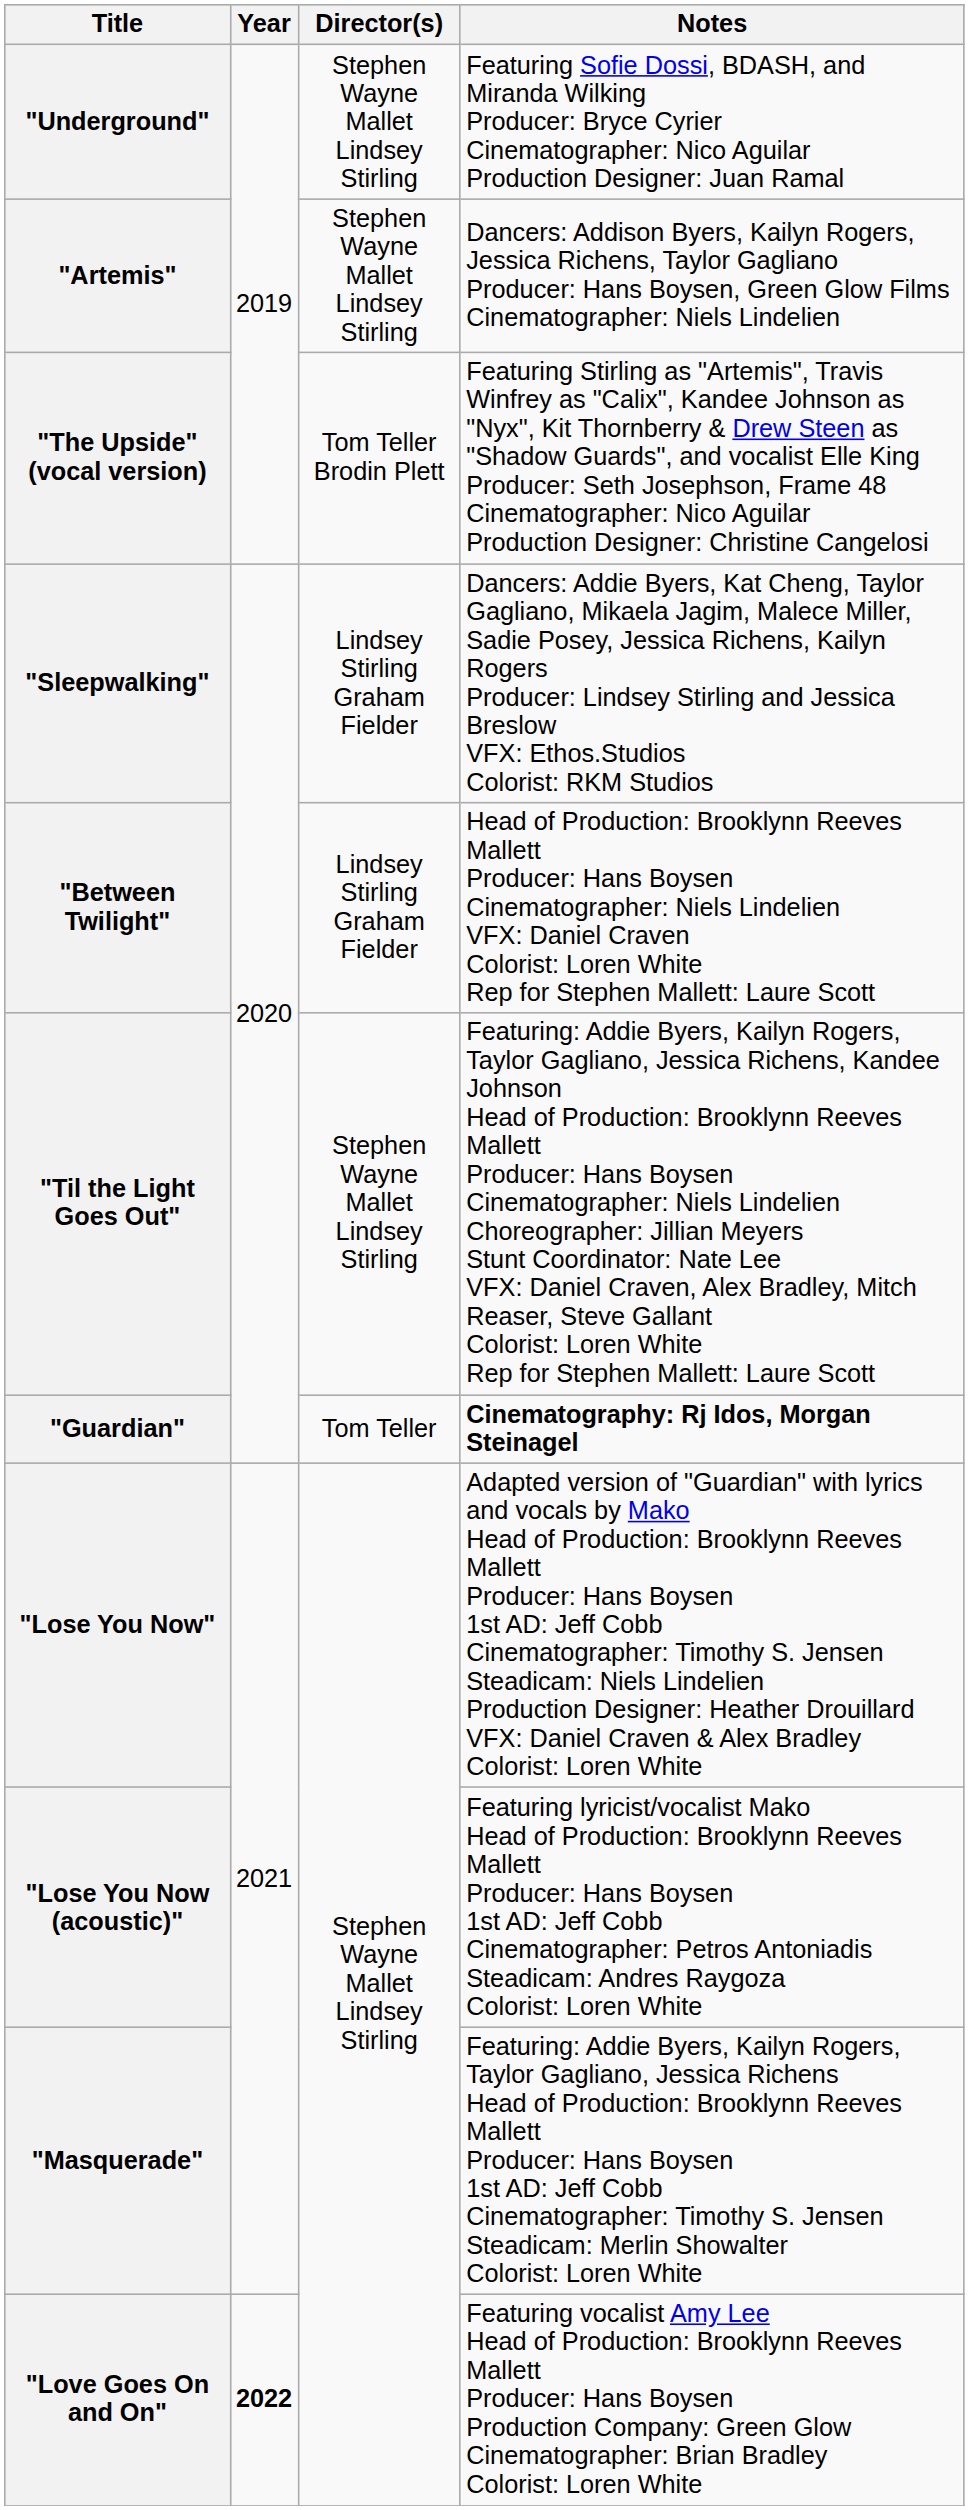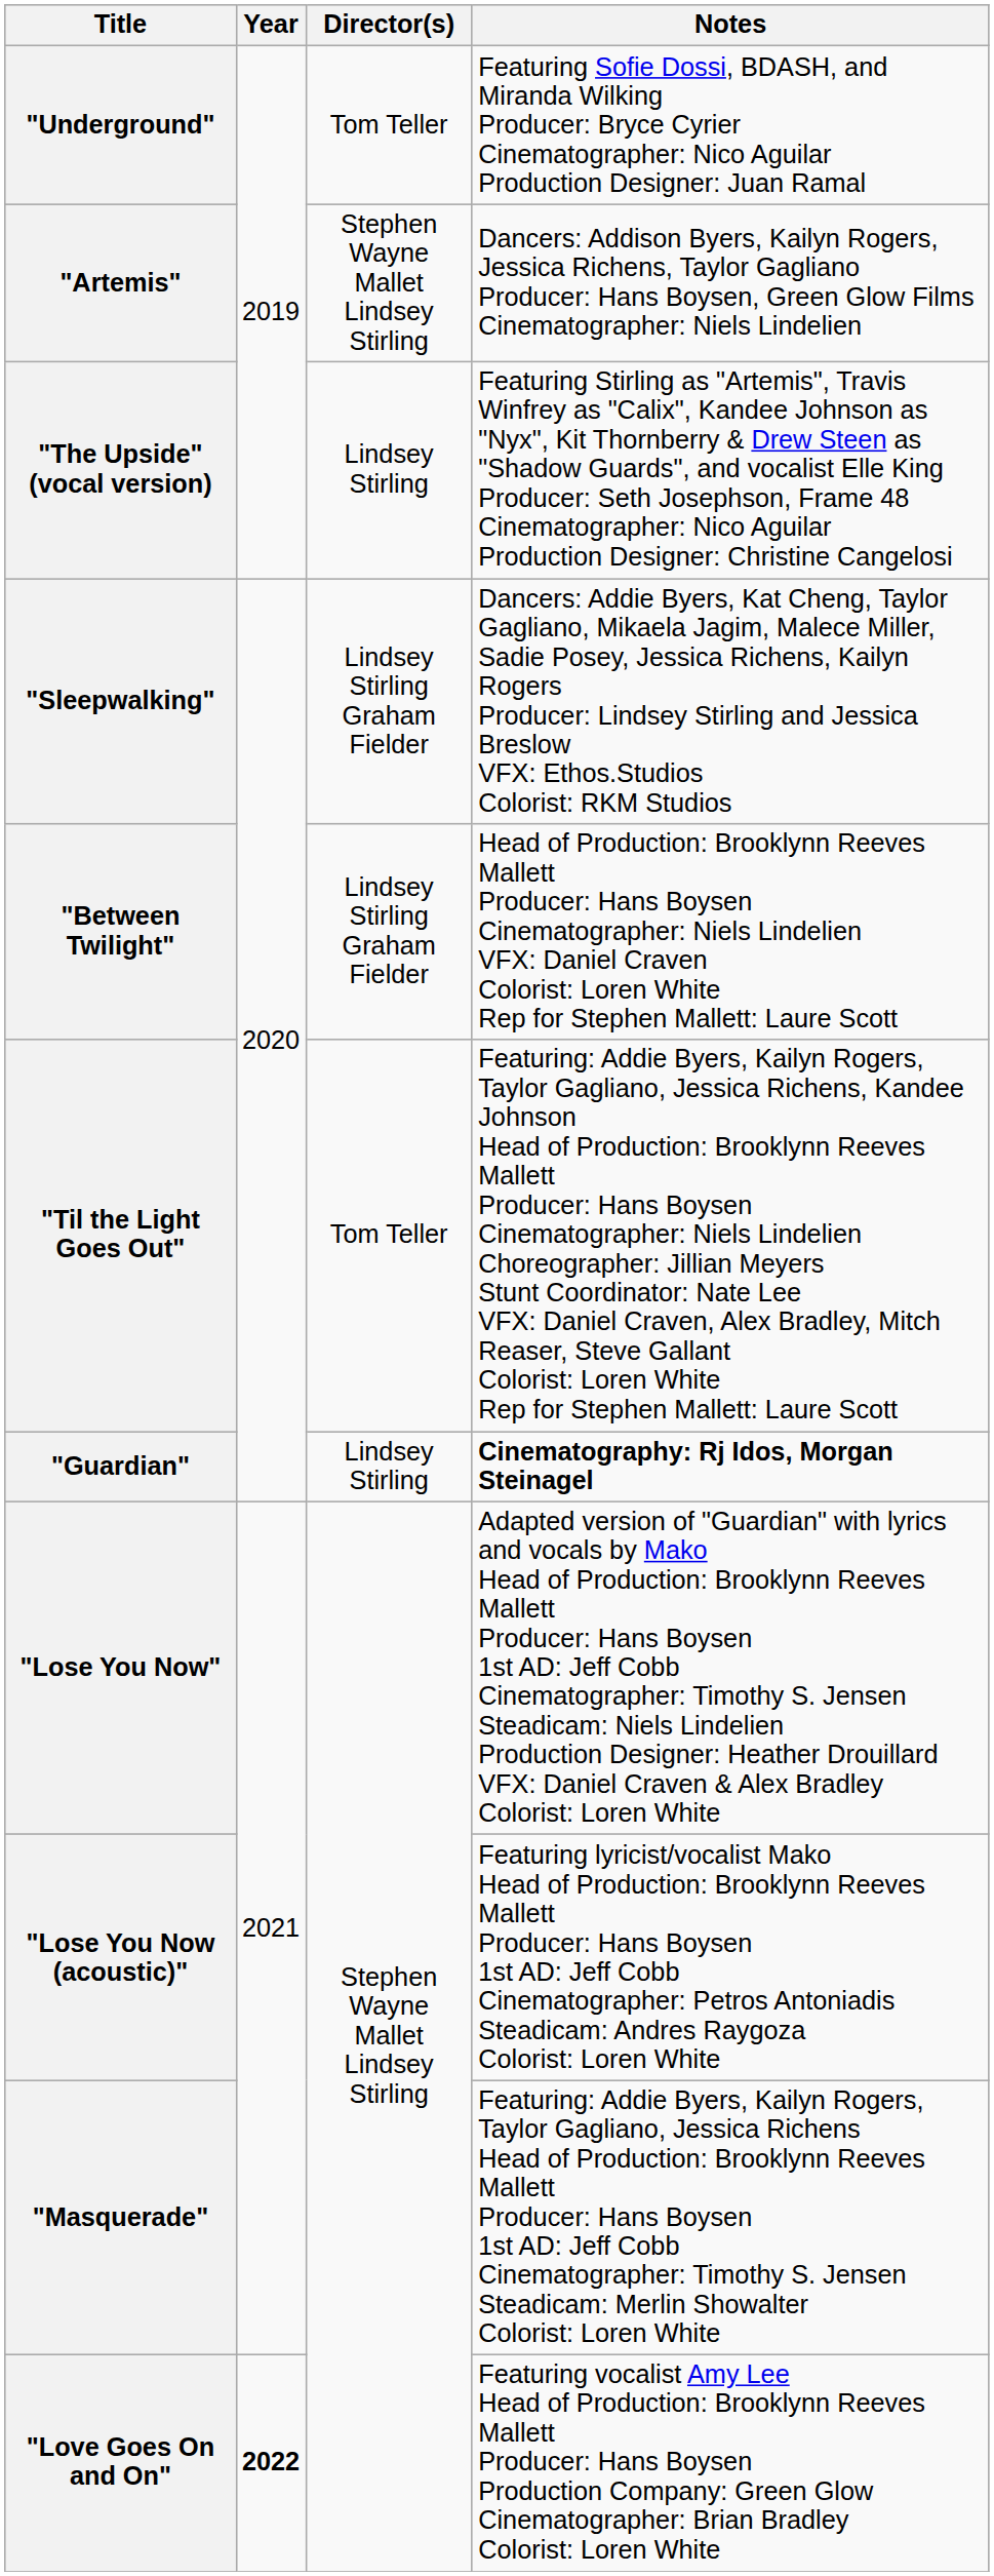"Underground" | Director(s): Stephen Wayne Mallet Lindsey Stirling -> Tom Teller
"The Upside" (vocal version) | Director(s): Tom Teller Brodin Plett -> Lindsey Stirling
"Til the Light Goes Out" | Director(s): Stephen Wayne Mallet Lindsey Stirling -> Tom Teller
"Guardian" | Director(s): Tom Teller -> Lindsey Stirling
